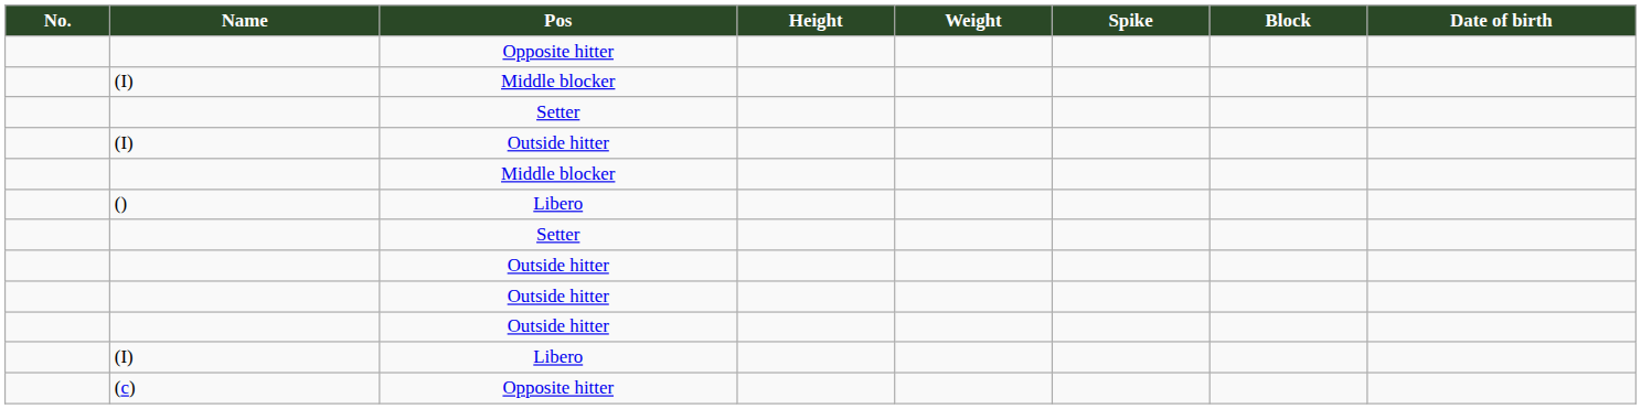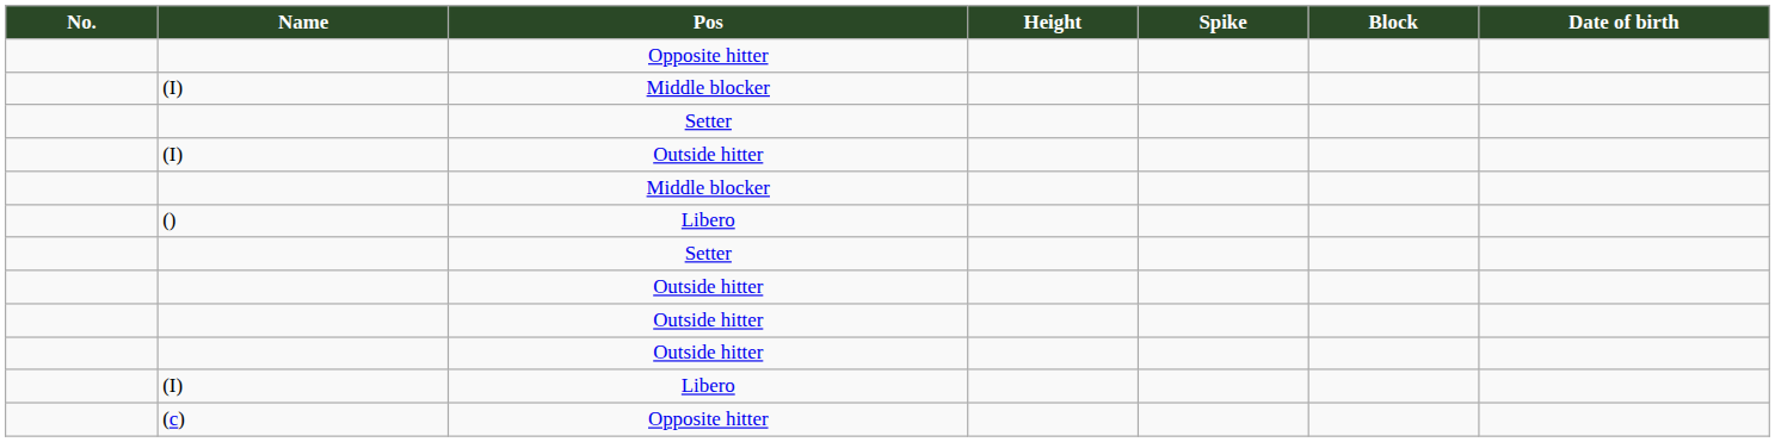- column: Weight
